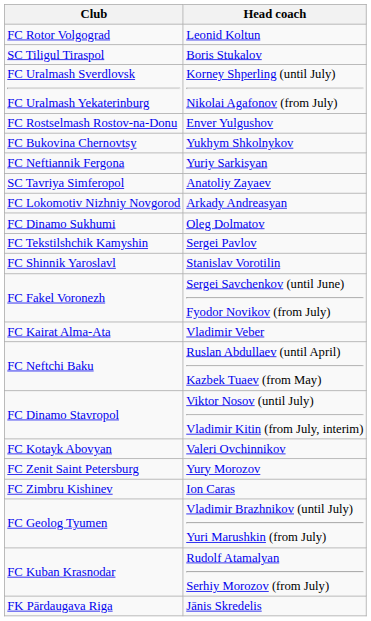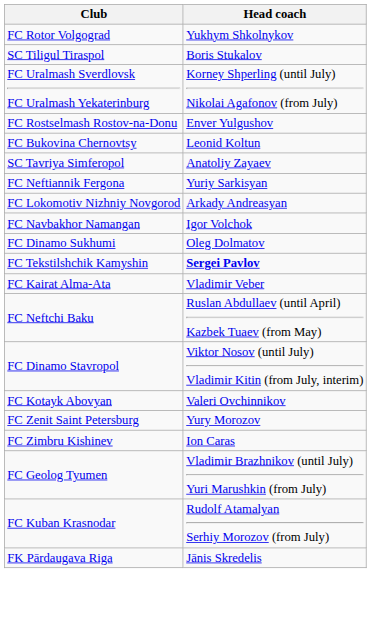FC Rotor Volgograd | Head coach: Leonid Koltun -> Yukhym Shkolnykov
FC Bukovina Chernovtsy | Head coach: Yukhym Shkolnykov -> Leonid Koltun
rows swapped: SC Tavriya Simferopol <-> FC Neftiannik Fergona
+ row: FC Navbakhor Namangan | Igor Volchok
FC Tekstilshchik Kamyshin | Head coach: normal -> bold
- row: FC Shinnik Yaroslavl | Stanislav Vorotilin
- row: FC Fakel Voronezh | Sergei Savchenkov (until June) Fyodor Novikov (from July)
